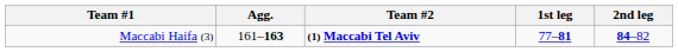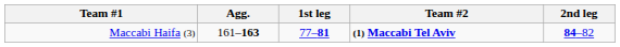columns swapped: Team #2 <-> 1st leg
